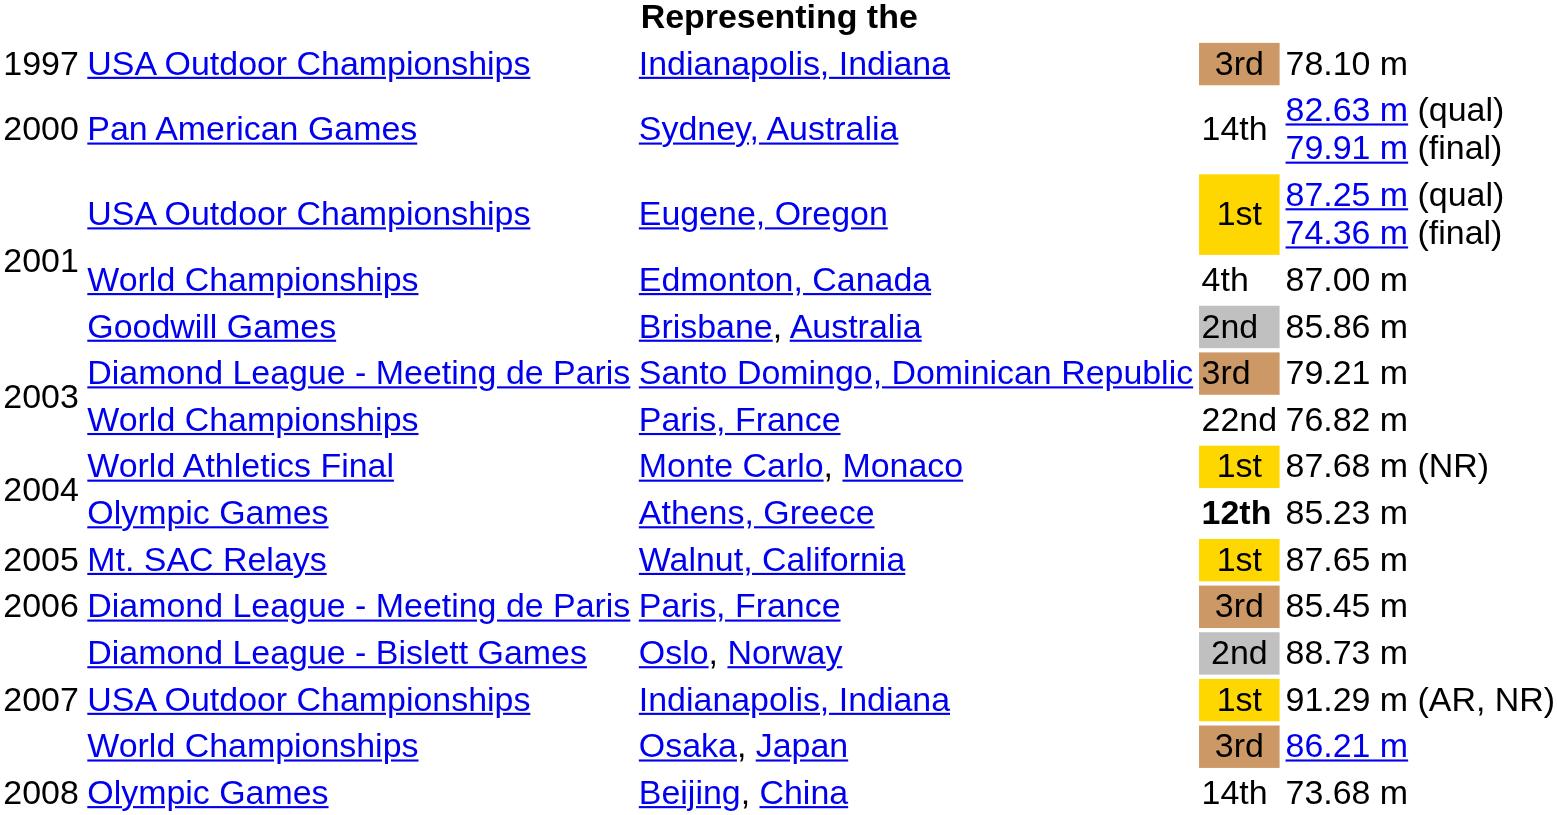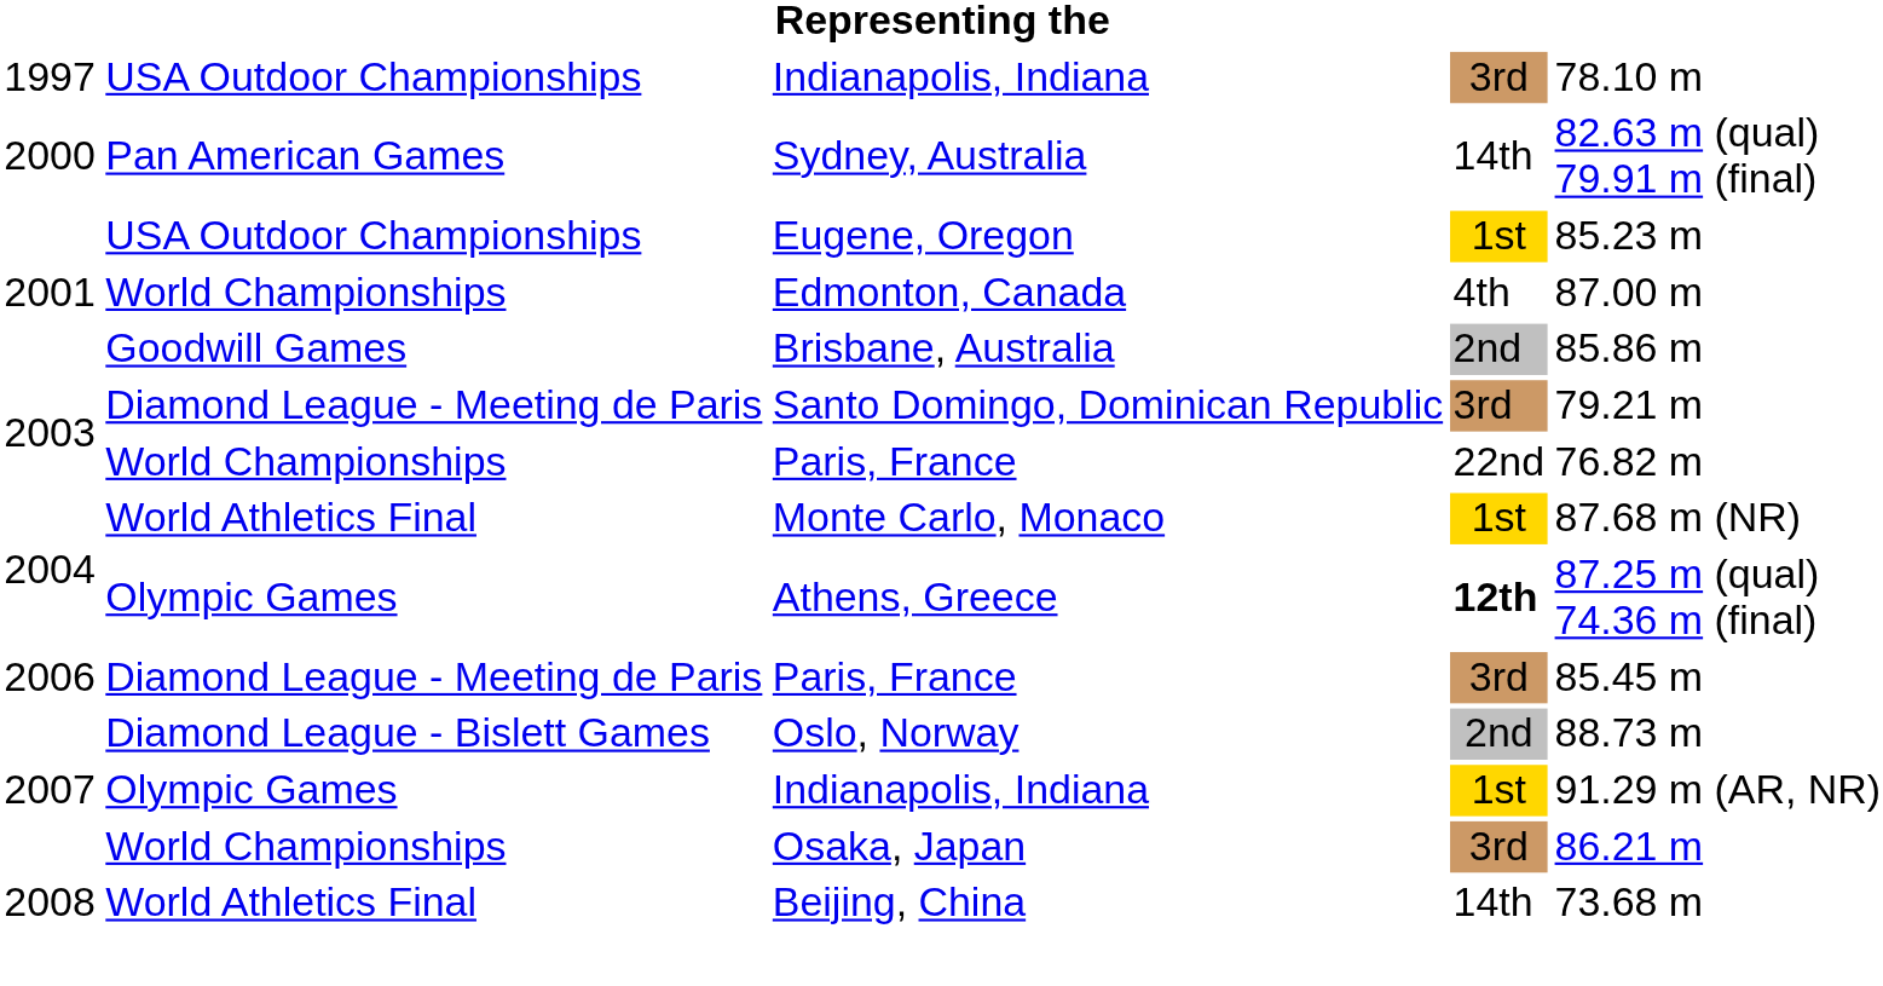Eugene, Oregon | column 5: 87.25 m (qual) 74.36 m (final) -> 85.23 m
Athens, Greece | column 5: 85.23 m -> 87.25 m (qual) 74.36 m (final)
- row: 2005 | Mt. SAC Relays | Walnut, California | 1st | 87.65 m
2007 / Indianapolis, Indiana | column 2: USA Outdoor Championships -> Olympic Games
Beijing, China | column 2: Olympic Games -> World Athletics Final
